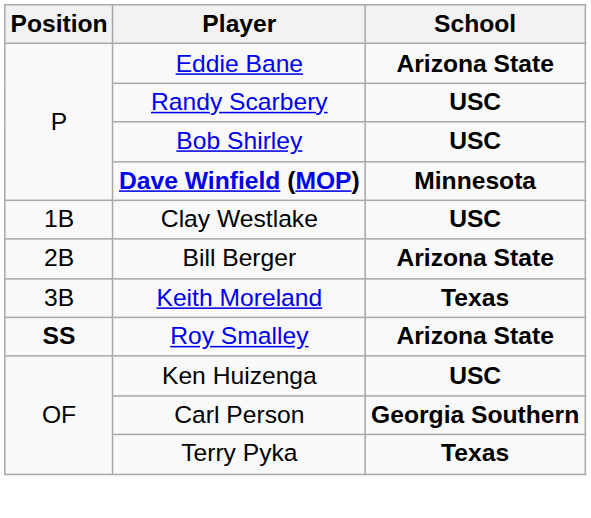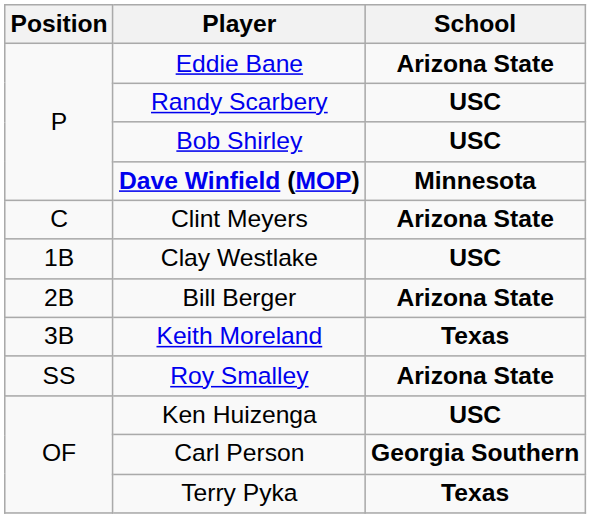+ row: C | Clint Meyers | Arizona State
Roy Smalley | Position: bold -> normal
